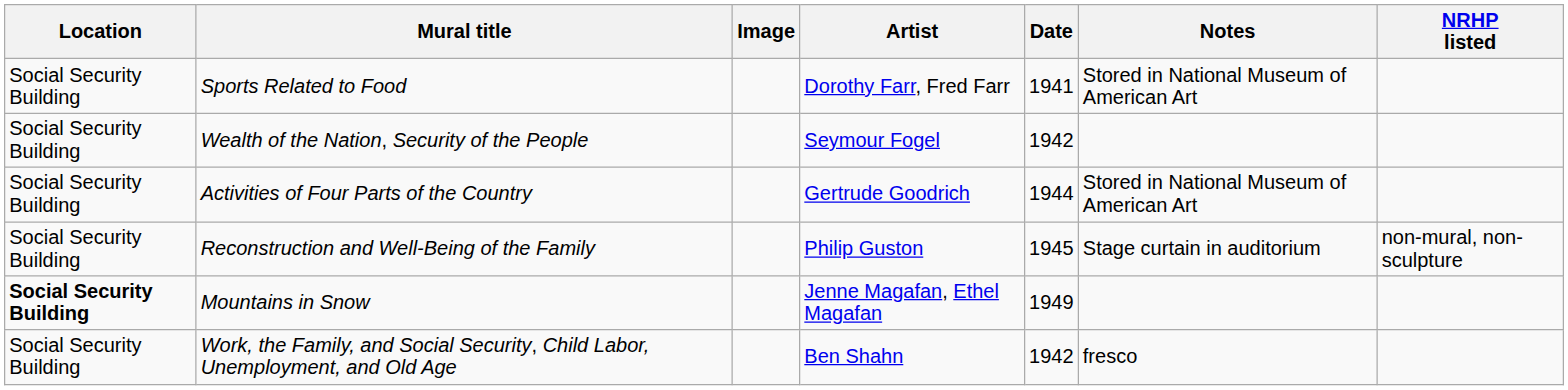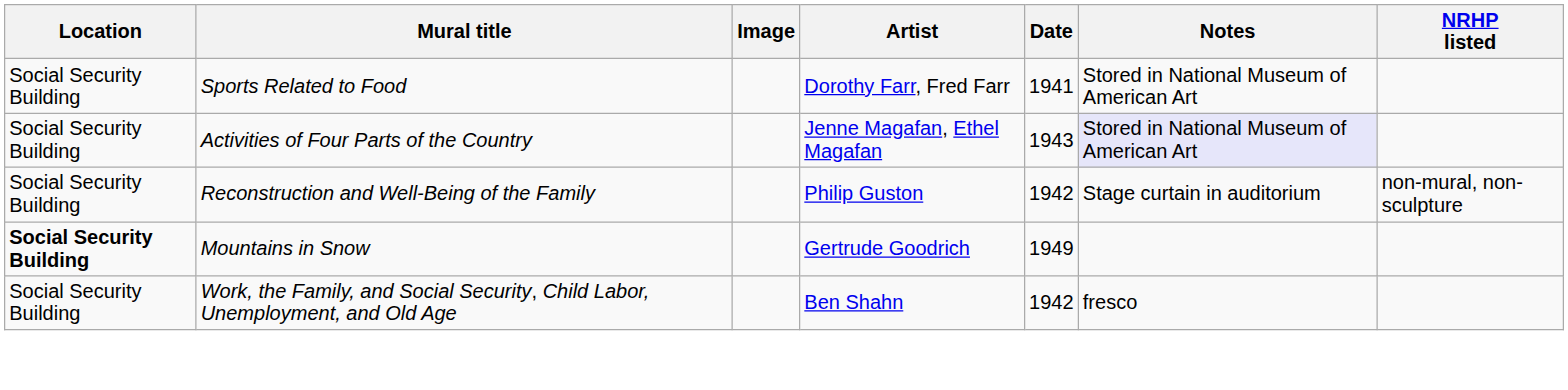- row: Social Security Building | Wealth of the Nation, Security of the People | Seymour Fogel | 1942
Activities of Four Parts of the Country | Artist: Gertrude Goodrich -> Jenne Magafan, Ethel Magafan
Activities of Four Parts of the Country | Date: 1944 -> 1943
Activities of Four Parts of the Country | Notes: no background -> lavender background
Reconstruction and Well-Being of the Family | Date: 1945 -> 1942
Mountains in Snow | Artist: Jenne Magafan, Ethel Magafan -> Gertrude Goodrich
